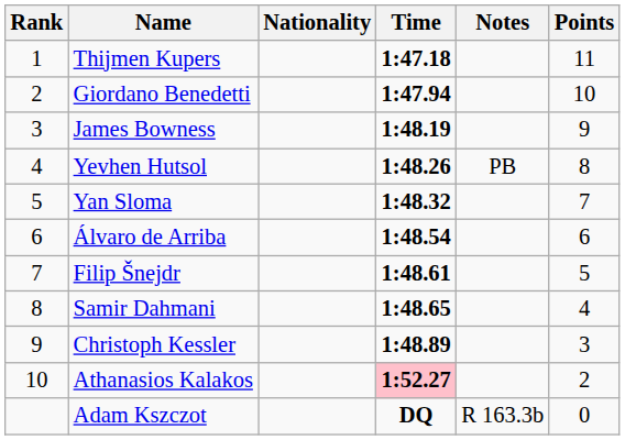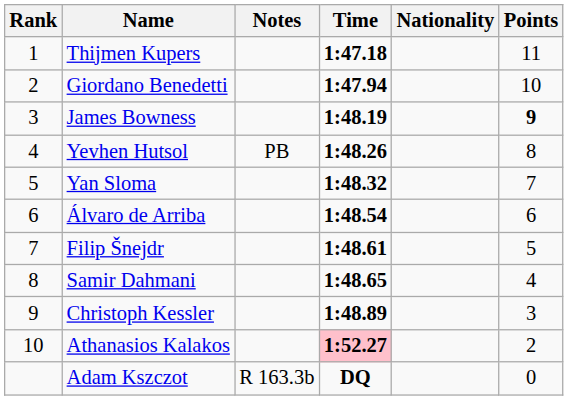columns swapped: Nationality <-> Notes
James Bowness | Points: normal -> bold
